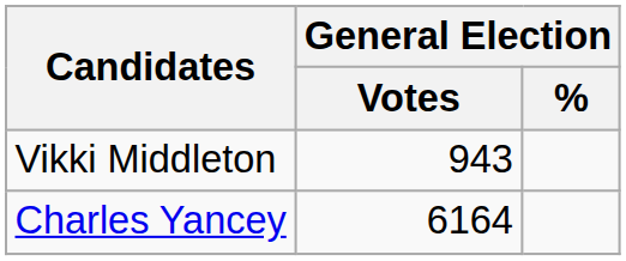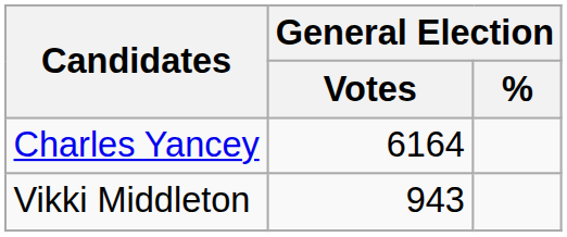rows swapped: Charles Yancey <-> Vikki Middleton
